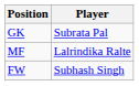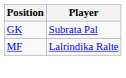- row: FW | Subhash Singh
